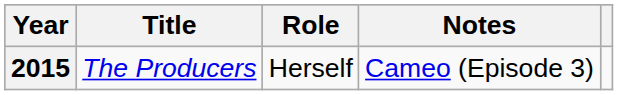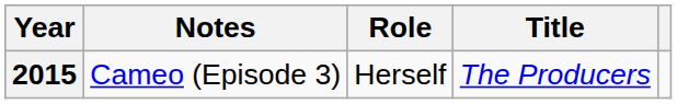columns swapped: Title <-> Notes
